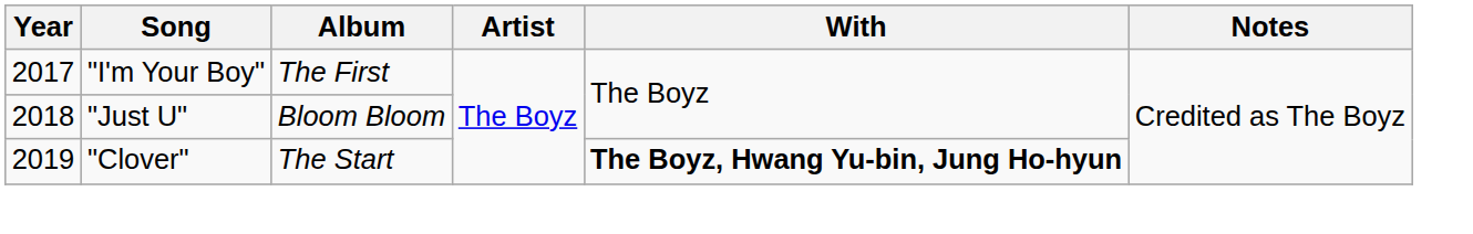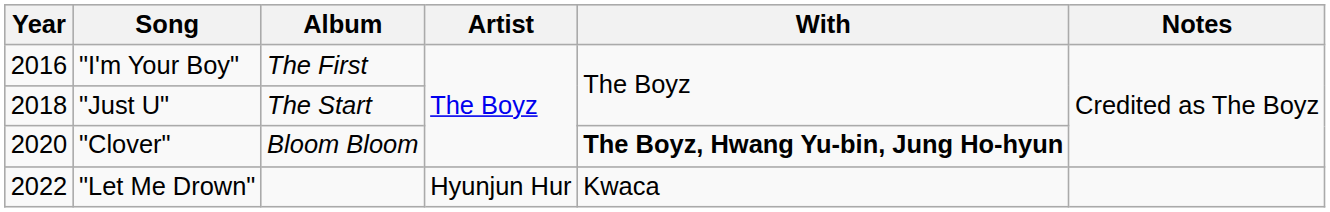"I'm Your Boy" | Year: 2017 -> 2016
"Just U" | Album: Bloom Bloom -> The Start
"Clover" | Year: 2019 -> 2020
"Clover" | Album: The Start -> Bloom Bloom
+ row: 2022 | "Let Me Drown" | Hyunjun Hur | Kwaca
